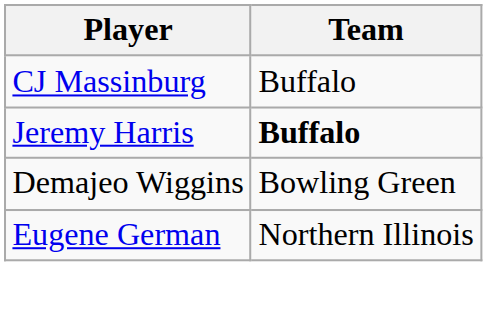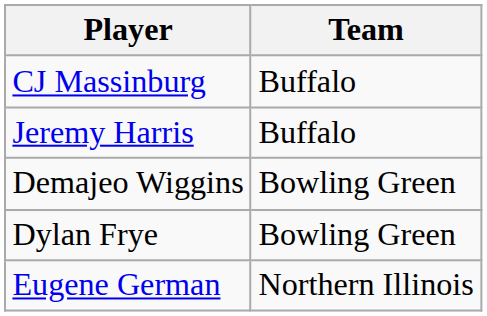Jeremy Harris | Team: bold -> normal
+ row: Dylan Frye | Bowling Green
